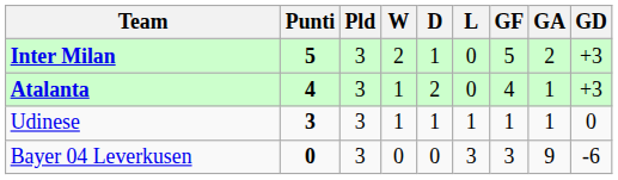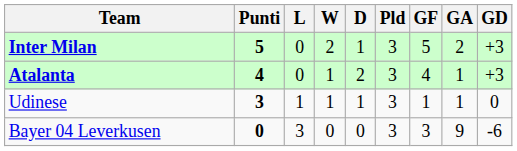columns swapped: Pld <-> L
